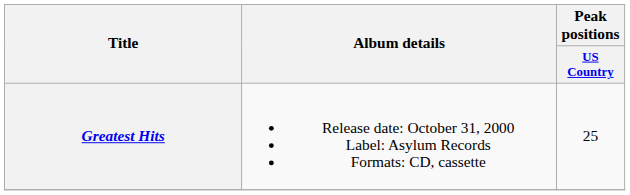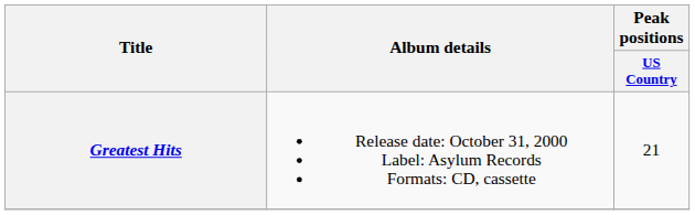Greatest Hits | Peak positions / US Country: 25 -> 21
